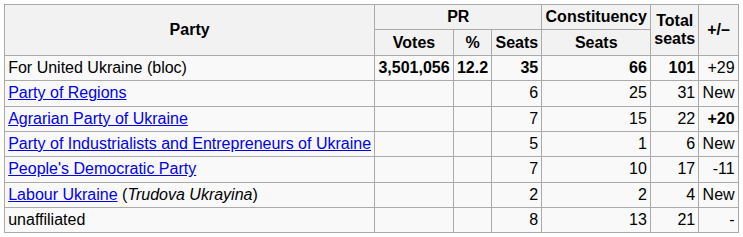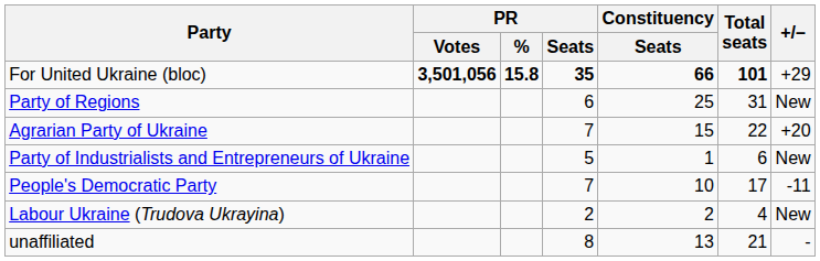For United Ukraine (bloc) | PR / %: 12.2 -> 15.8
Agrarian Party of Ukraine | +/–: bold -> normal
